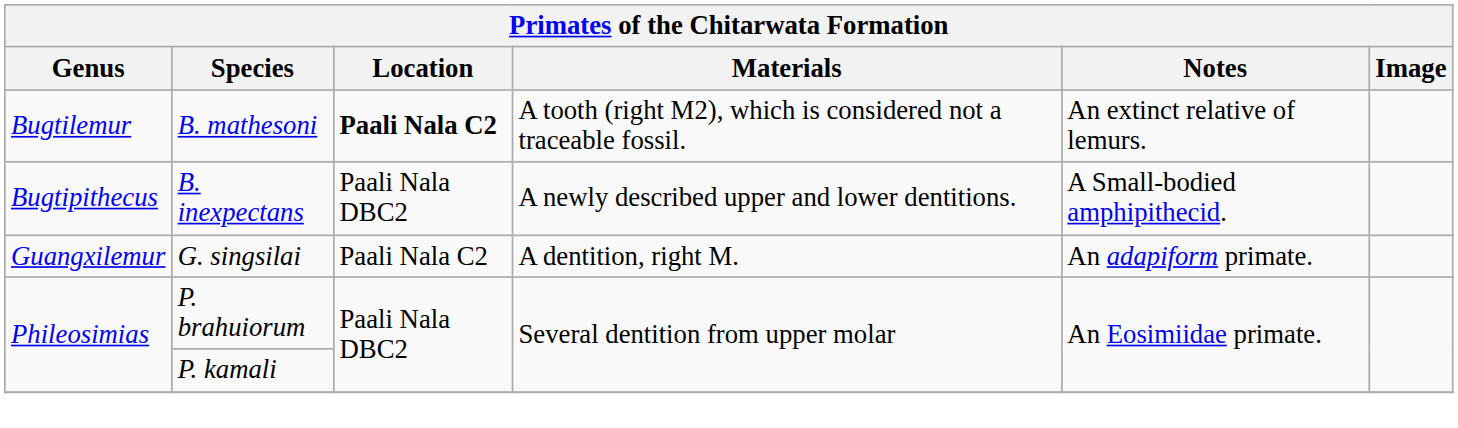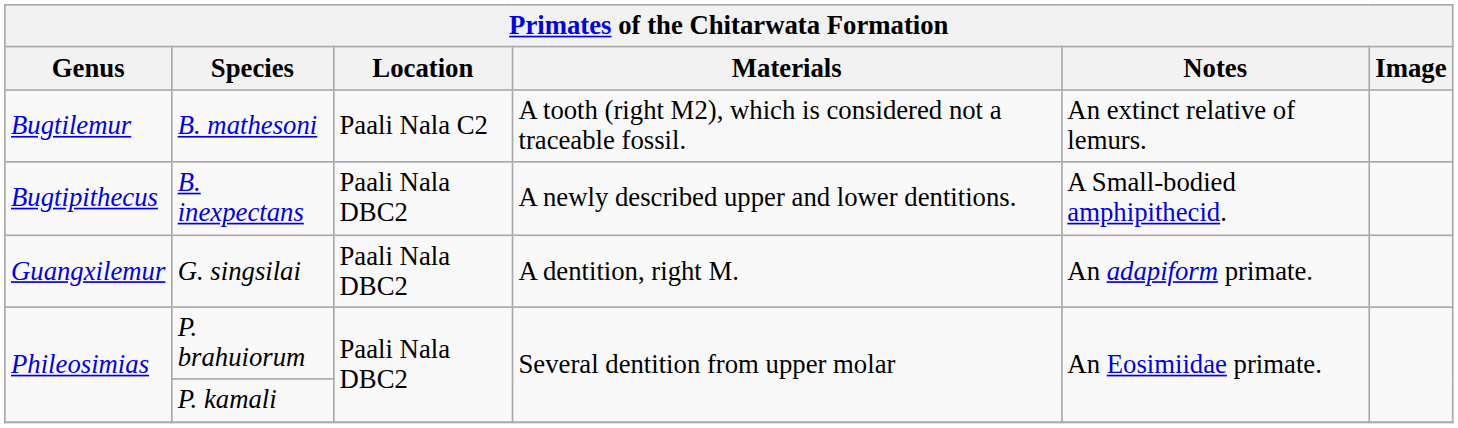B. mathesoni | Location: bold -> normal
G. singsilai | Location: Paali Nala C2 -> Paali Nala DBC2
